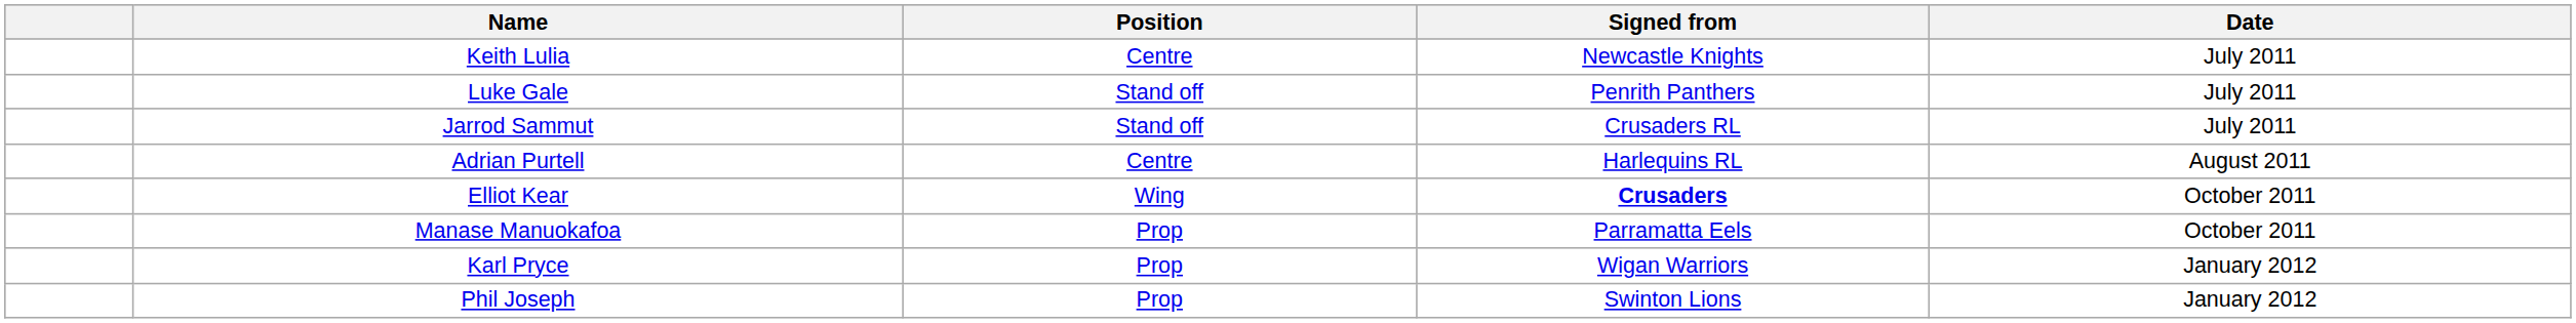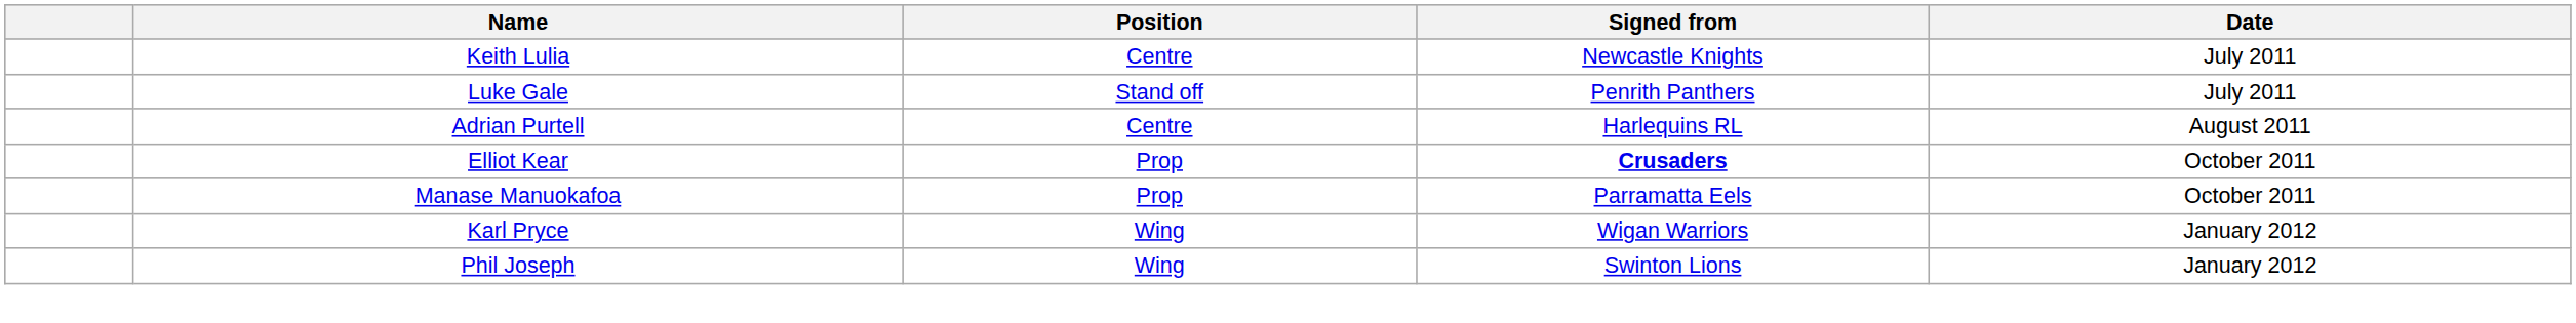- row: Jarrod Sammut | Stand off | Crusaders RL | July 2011
Elliot Kear | Position: Wing -> Prop
Karl Pryce | Position: Prop -> Wing
Phil Joseph | Position: Prop -> Wing
